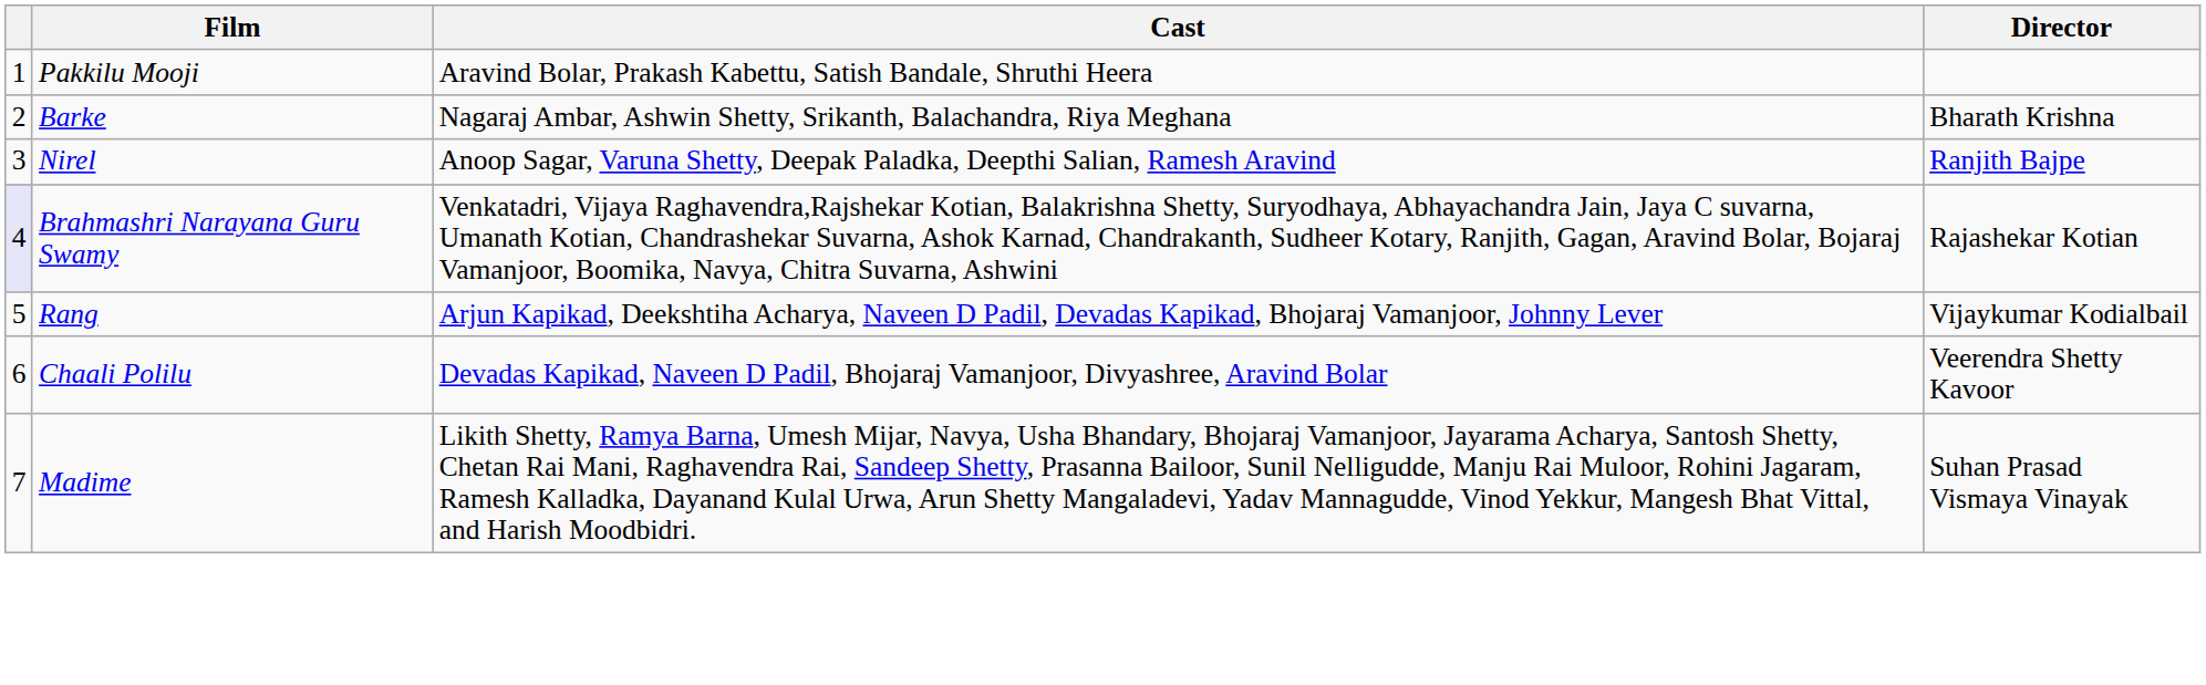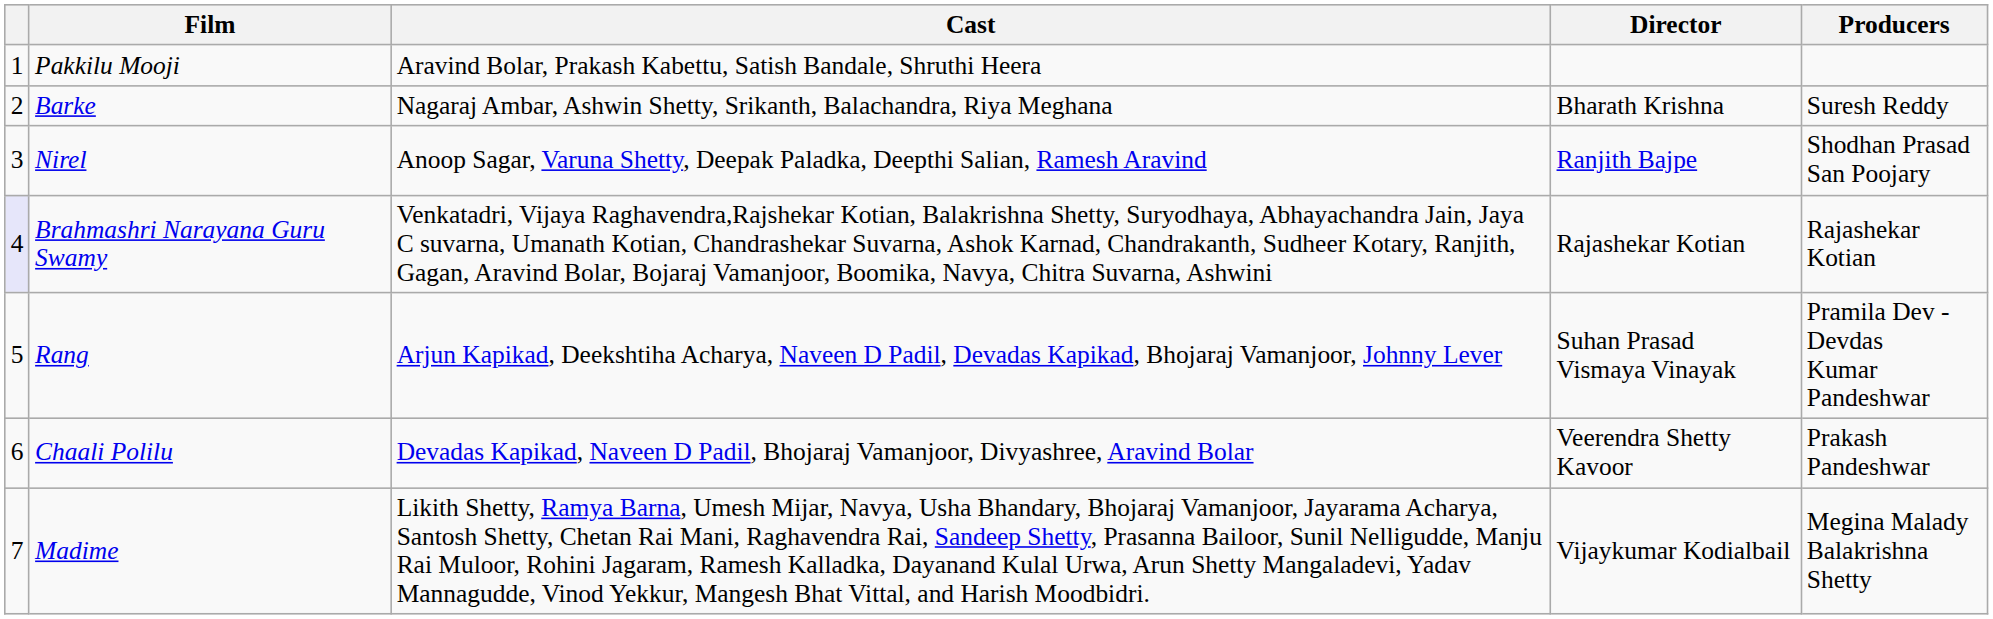+ column: Producers | Suresh Reddy | Shodhan Prasad San Poojary | Rajashekar Kotian | Pramila Dev - Devdas Kumar Pandeshwar | Prakash Pandeshwar | Megina Malady Balakrishna Shetty
Rang | Director: Vijaykumar Kodialbail -> Suhan Prasad Vismaya Vinayak
Madime | Director: Suhan Prasad Vismaya Vinayak -> Vijaykumar Kodialbail
